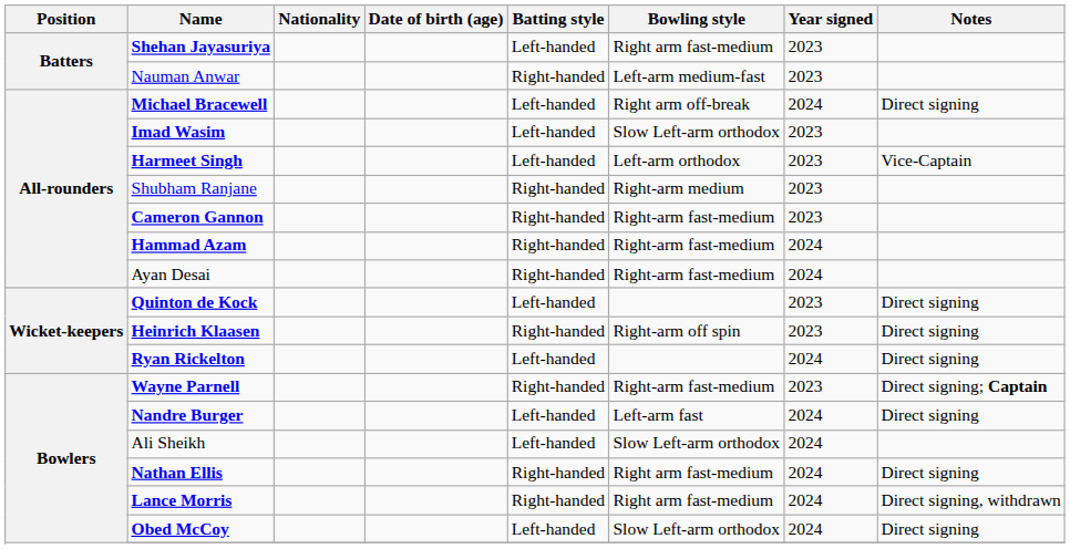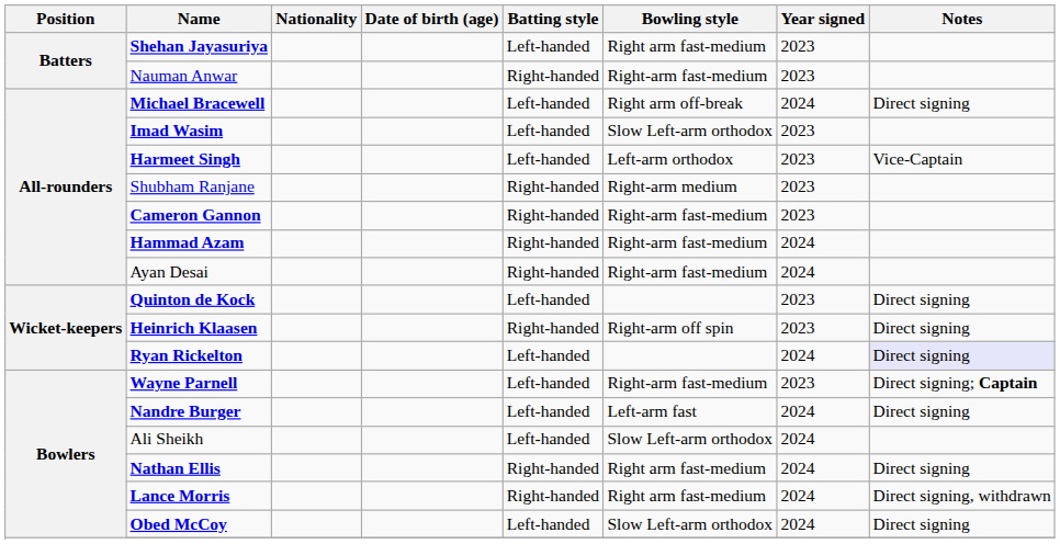Nauman Anwar | Bowling style: Left-arm medium-fast -> Right-arm fast-medium
Ryan Rickelton | Notes: no background -> lavender background
Wayne Parnell | Batting style: Right-handed -> Left-handed
